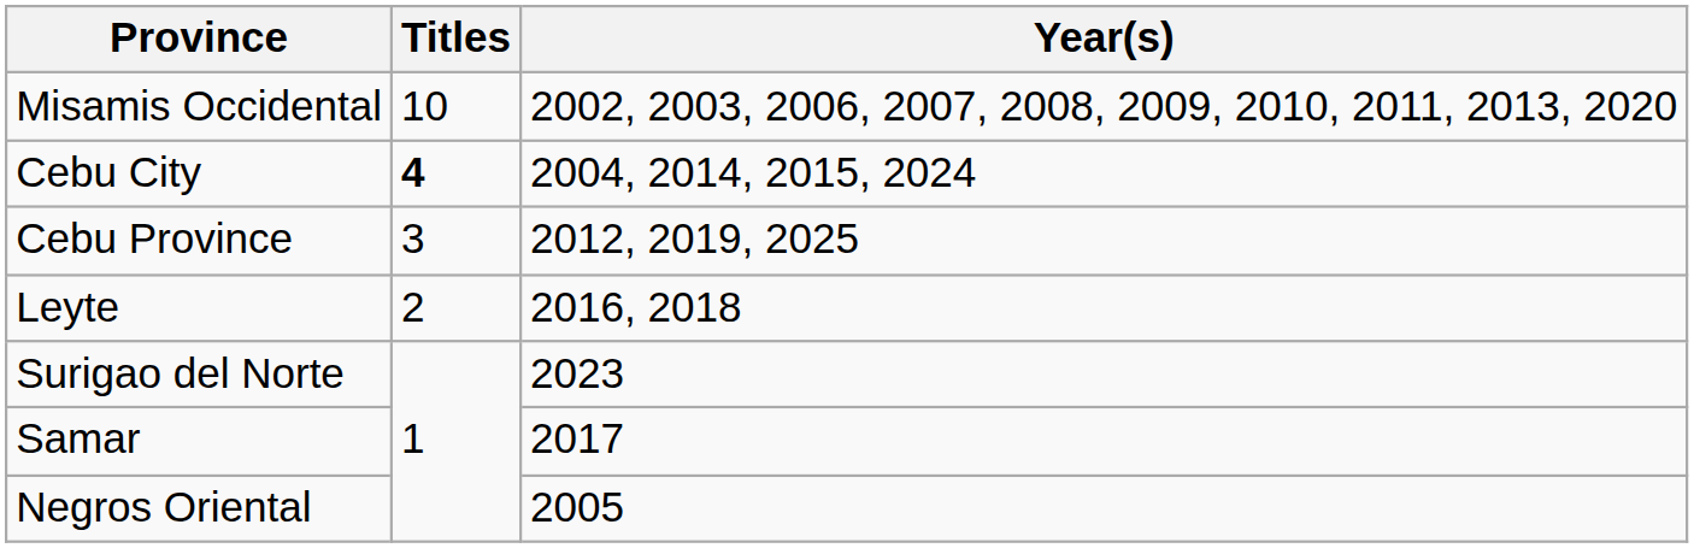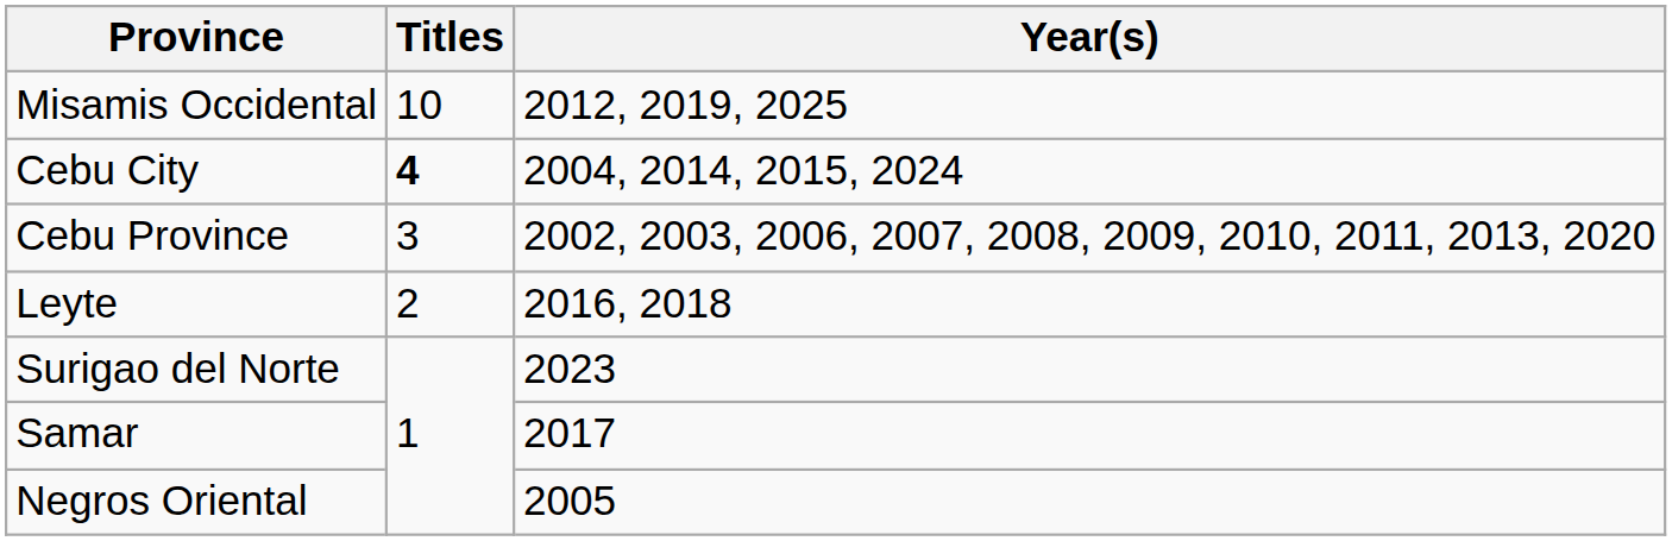Misamis Occidental | Year(s): 2002, 2003, 2006, 2007, 2008, 2009, 2010, 2011, 2013, 2020 -> 2012, 2019, 2025
Cebu Province | Year(s): 2012, 2019, 2025 -> 2002, 2003, 2006, 2007, 2008, 2009, 2010, 2011, 2013, 2020
